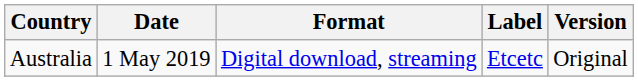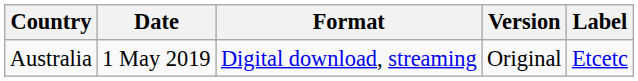columns swapped: Label <-> Version
